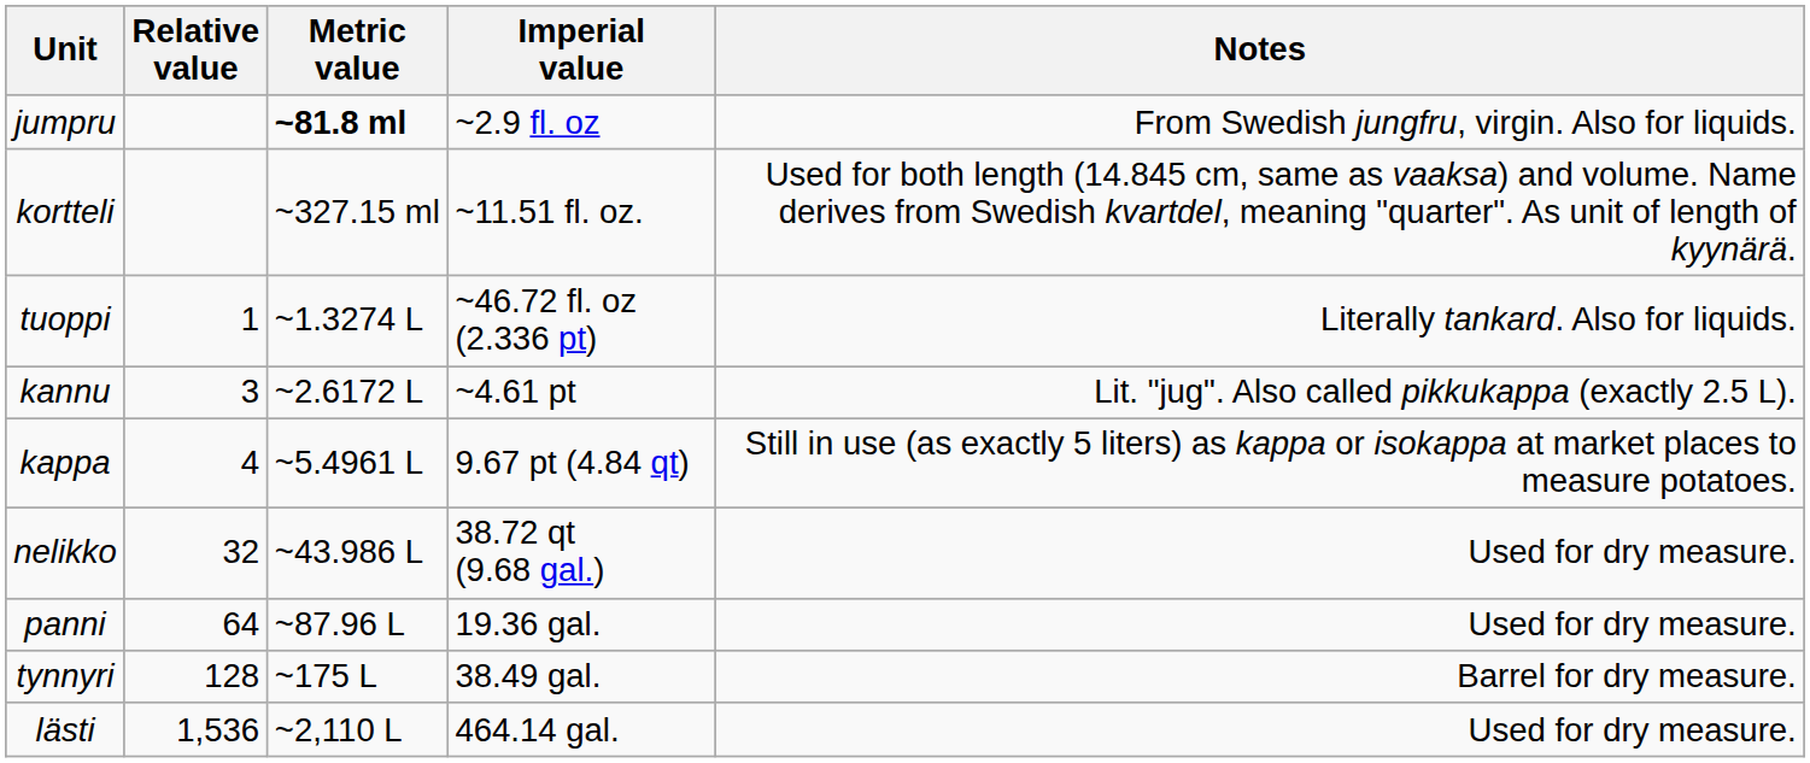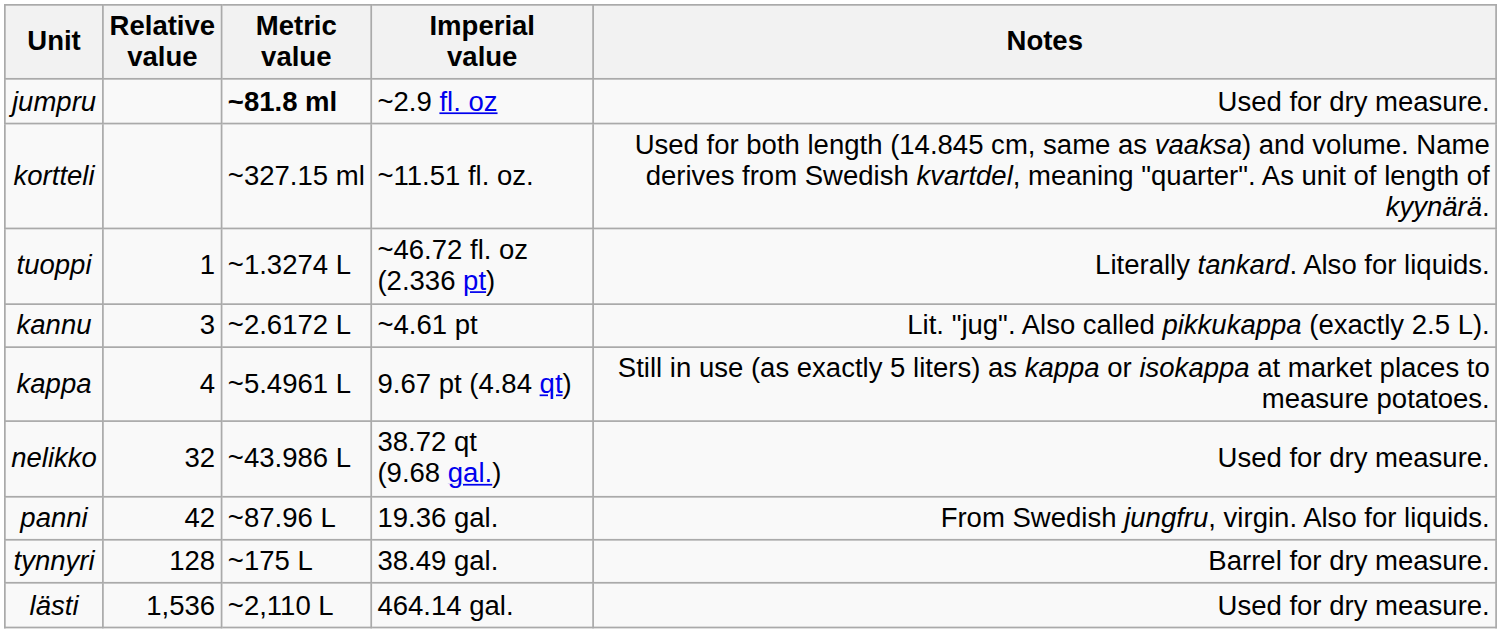jumpru | Notes: From Swedish jungfru, virgin. Also for liquids. -> Used for dry measure.
panni | Relative value: 64 -> 42
panni | Notes: Used for dry measure. -> From Swedish jungfru, virgin. Also for liquids.
